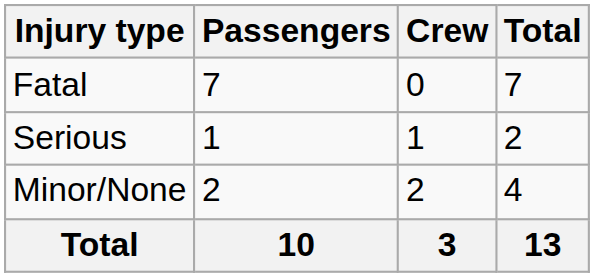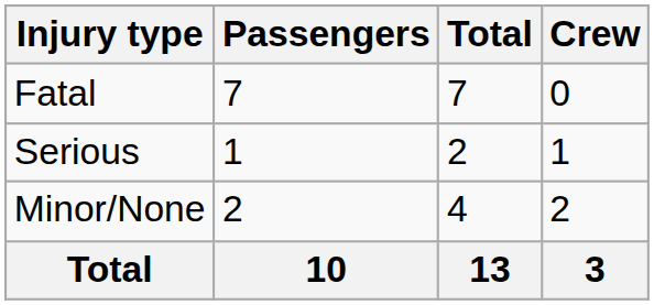columns swapped: Crew <-> Total
